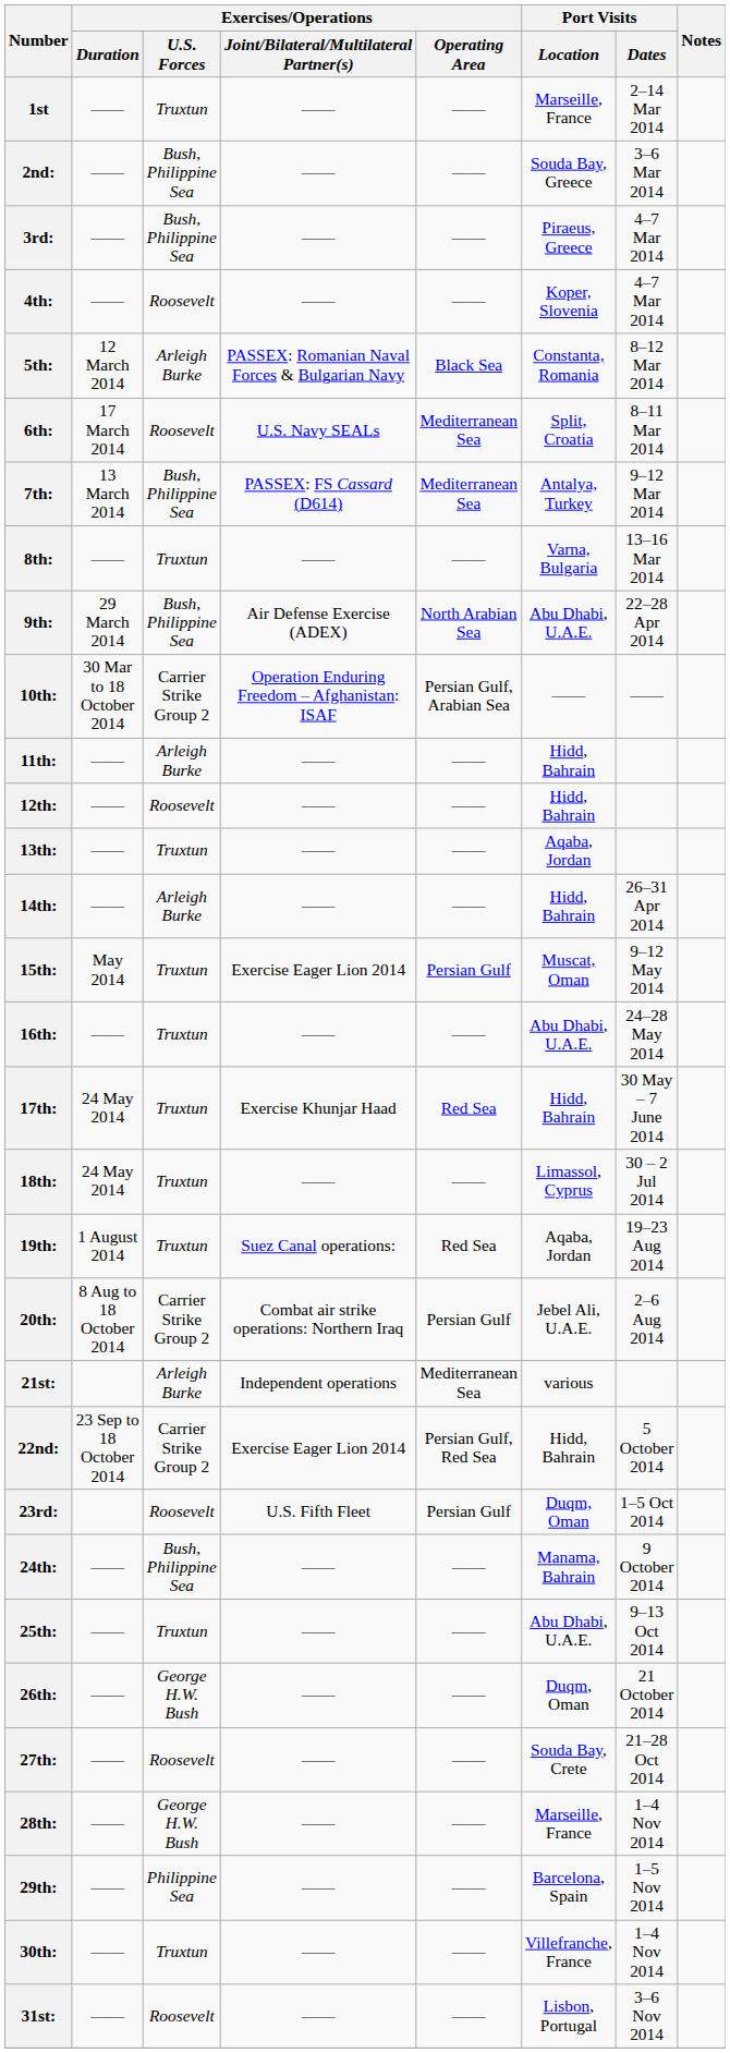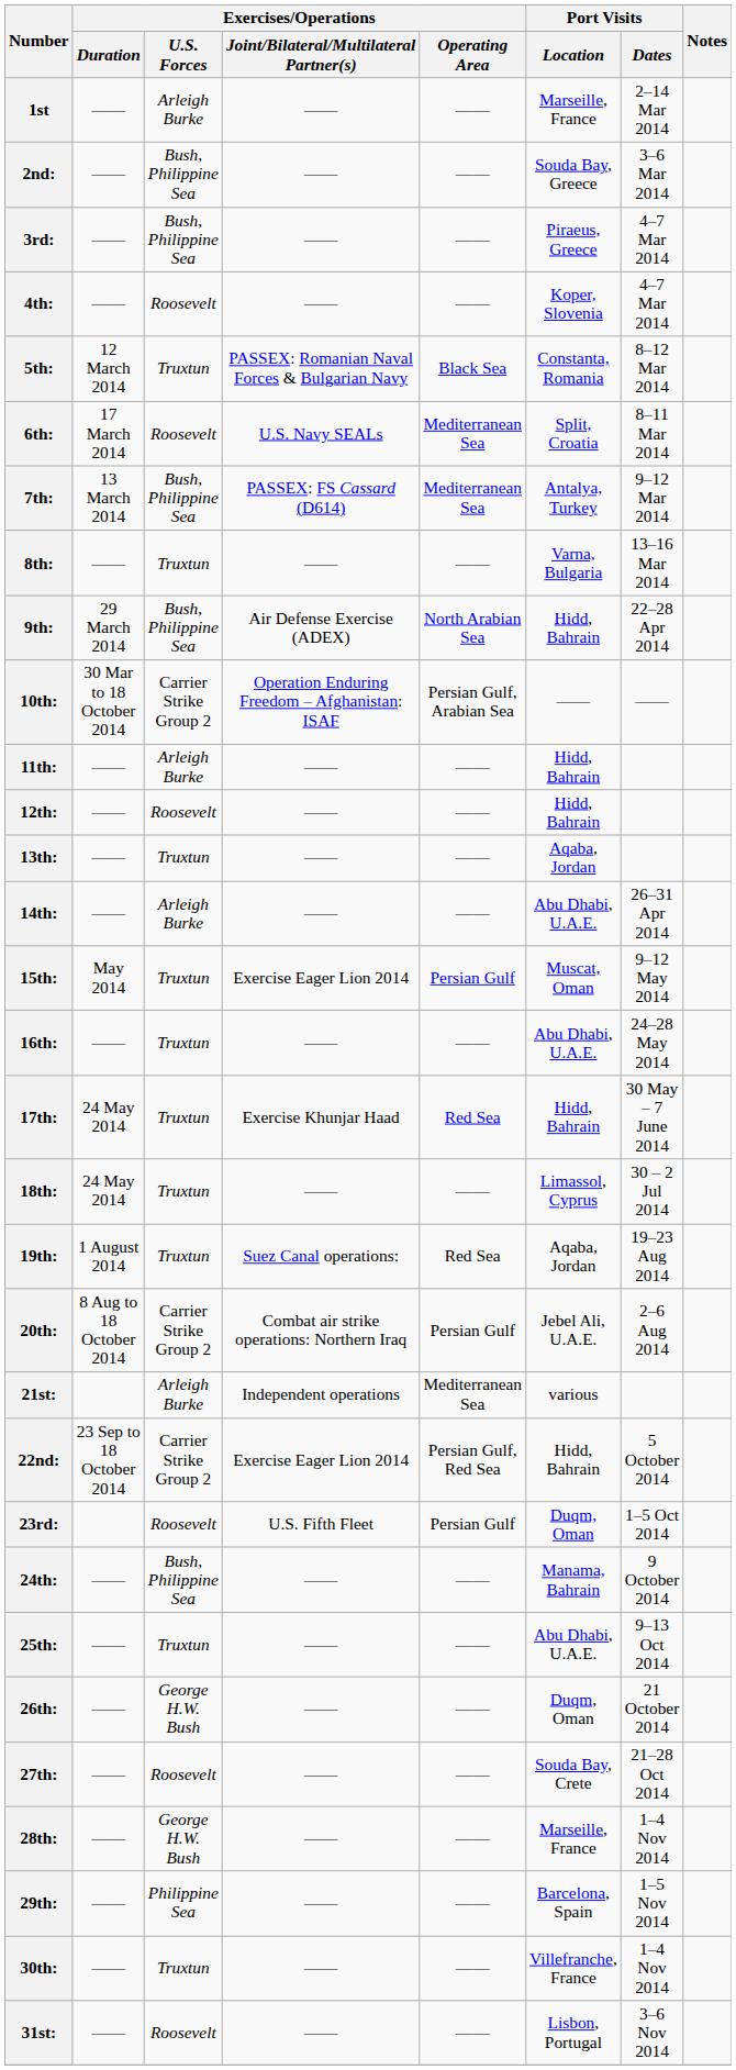1st | Exercises/Operations / U.S. Forces: Truxtun -> Arleigh Burke
5th: | Exercises/Operations / U.S. Forces: Arleigh Burke -> Truxtun
9th: | Port Visits / Location: Abu Dhabi, U.A.E. -> Hidd, Bahrain
14th: | Port Visits / Location: Hidd, Bahrain -> Abu Dhabi, U.A.E.
